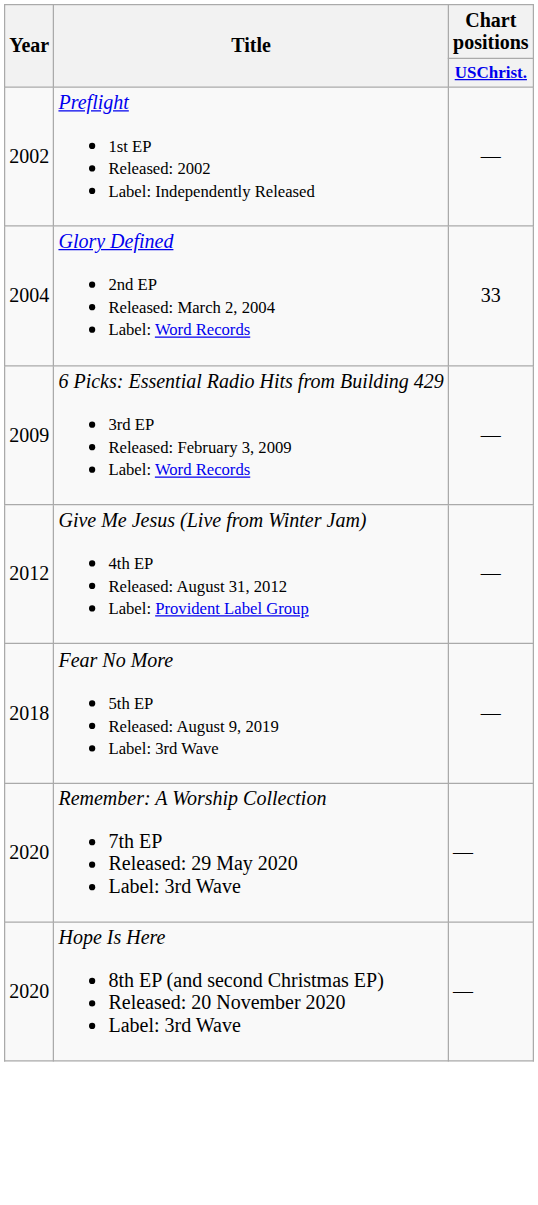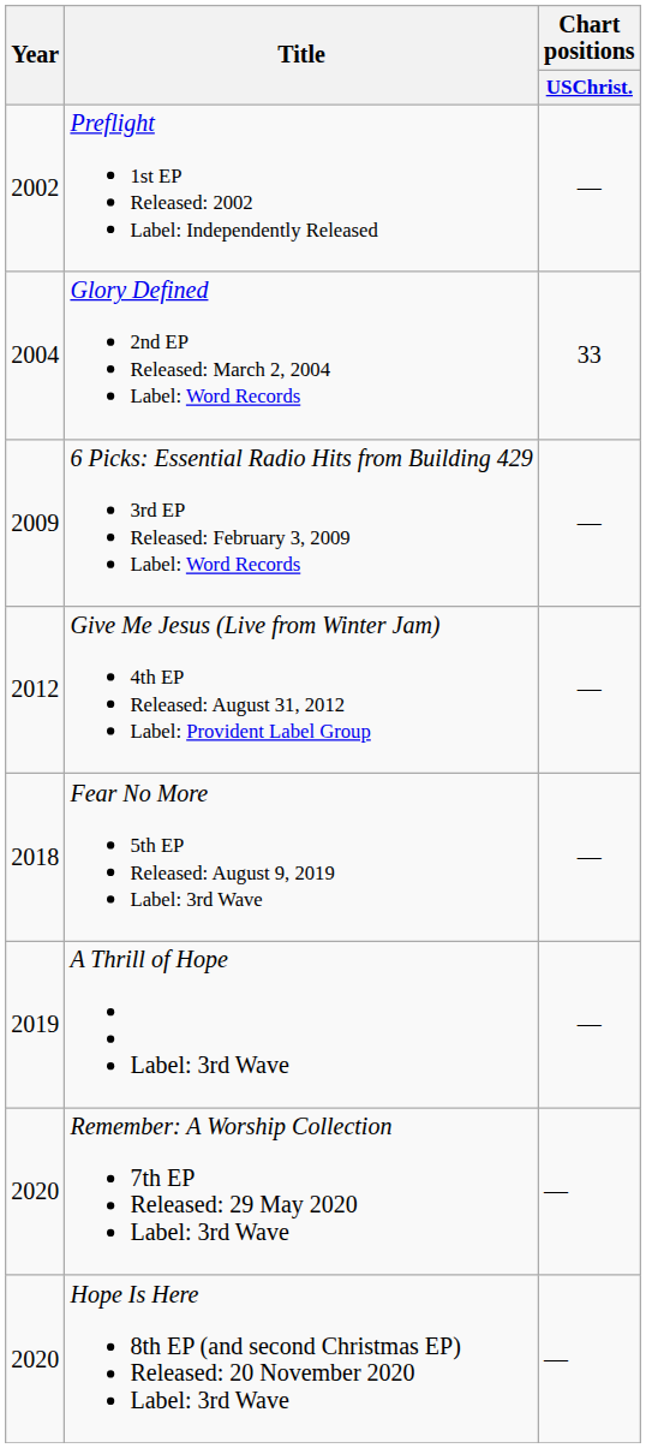+ row: 2019 | A Thrill of Hope Label: 3rd Wave | —
